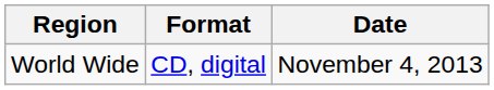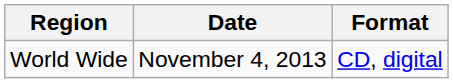columns swapped: Date <-> Format
